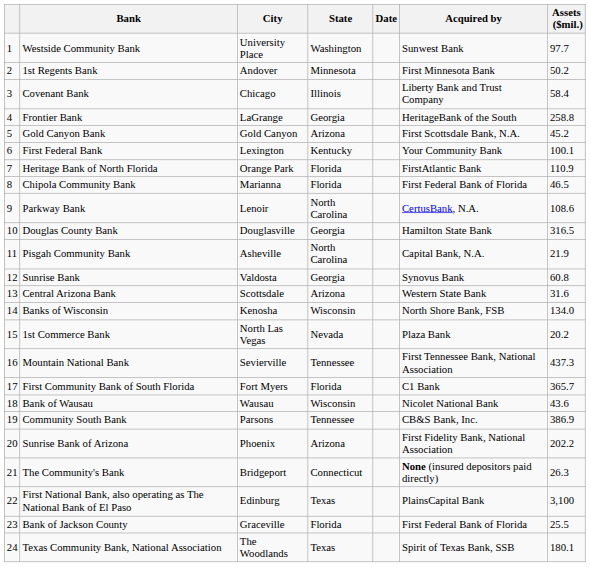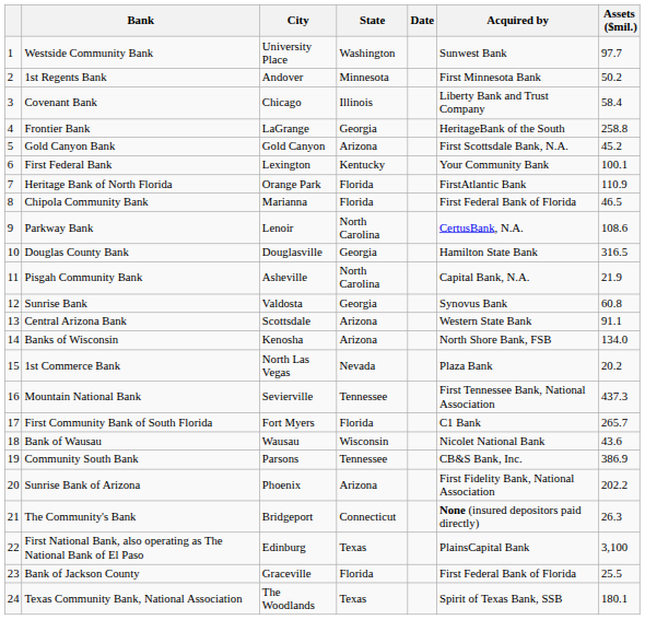Central Arizona Bank | Assets ($mil.): 31.6 -> 91.1
Banks of Wisconsin | State: Wisconsin -> Arizona
First Community Bank of South Florida | Assets ($mil.): 365.7 -> 265.7
